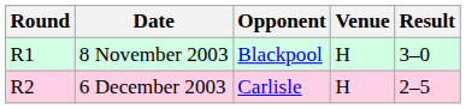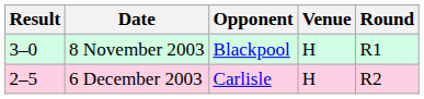columns swapped: Round <-> Result
